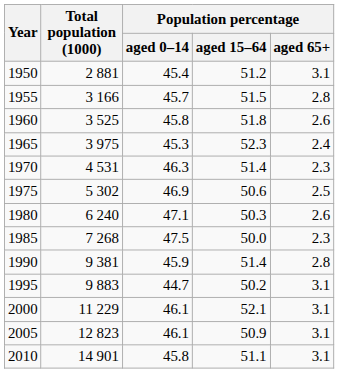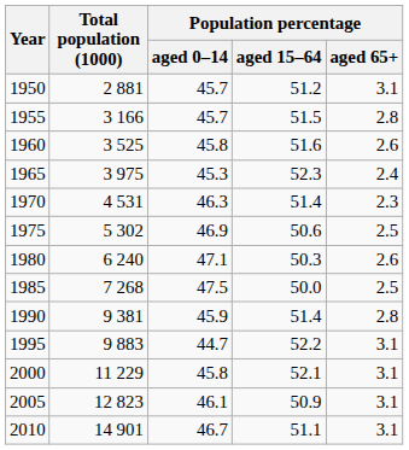1950 | Population percentage / aged 0–14: 45.4 -> 45.7
1960 | Population percentage / aged 15–64: 51.8 -> 51.6
1985 | Population percentage / aged 65+: 2.3 -> 2.5
1995 | Population percentage / aged 15–64: 50.2 -> 52.2
2000 | Population percentage / aged 0–14: 46.1 -> 45.8
2010 | Population percentage / aged 0–14: 45.8 -> 46.7
